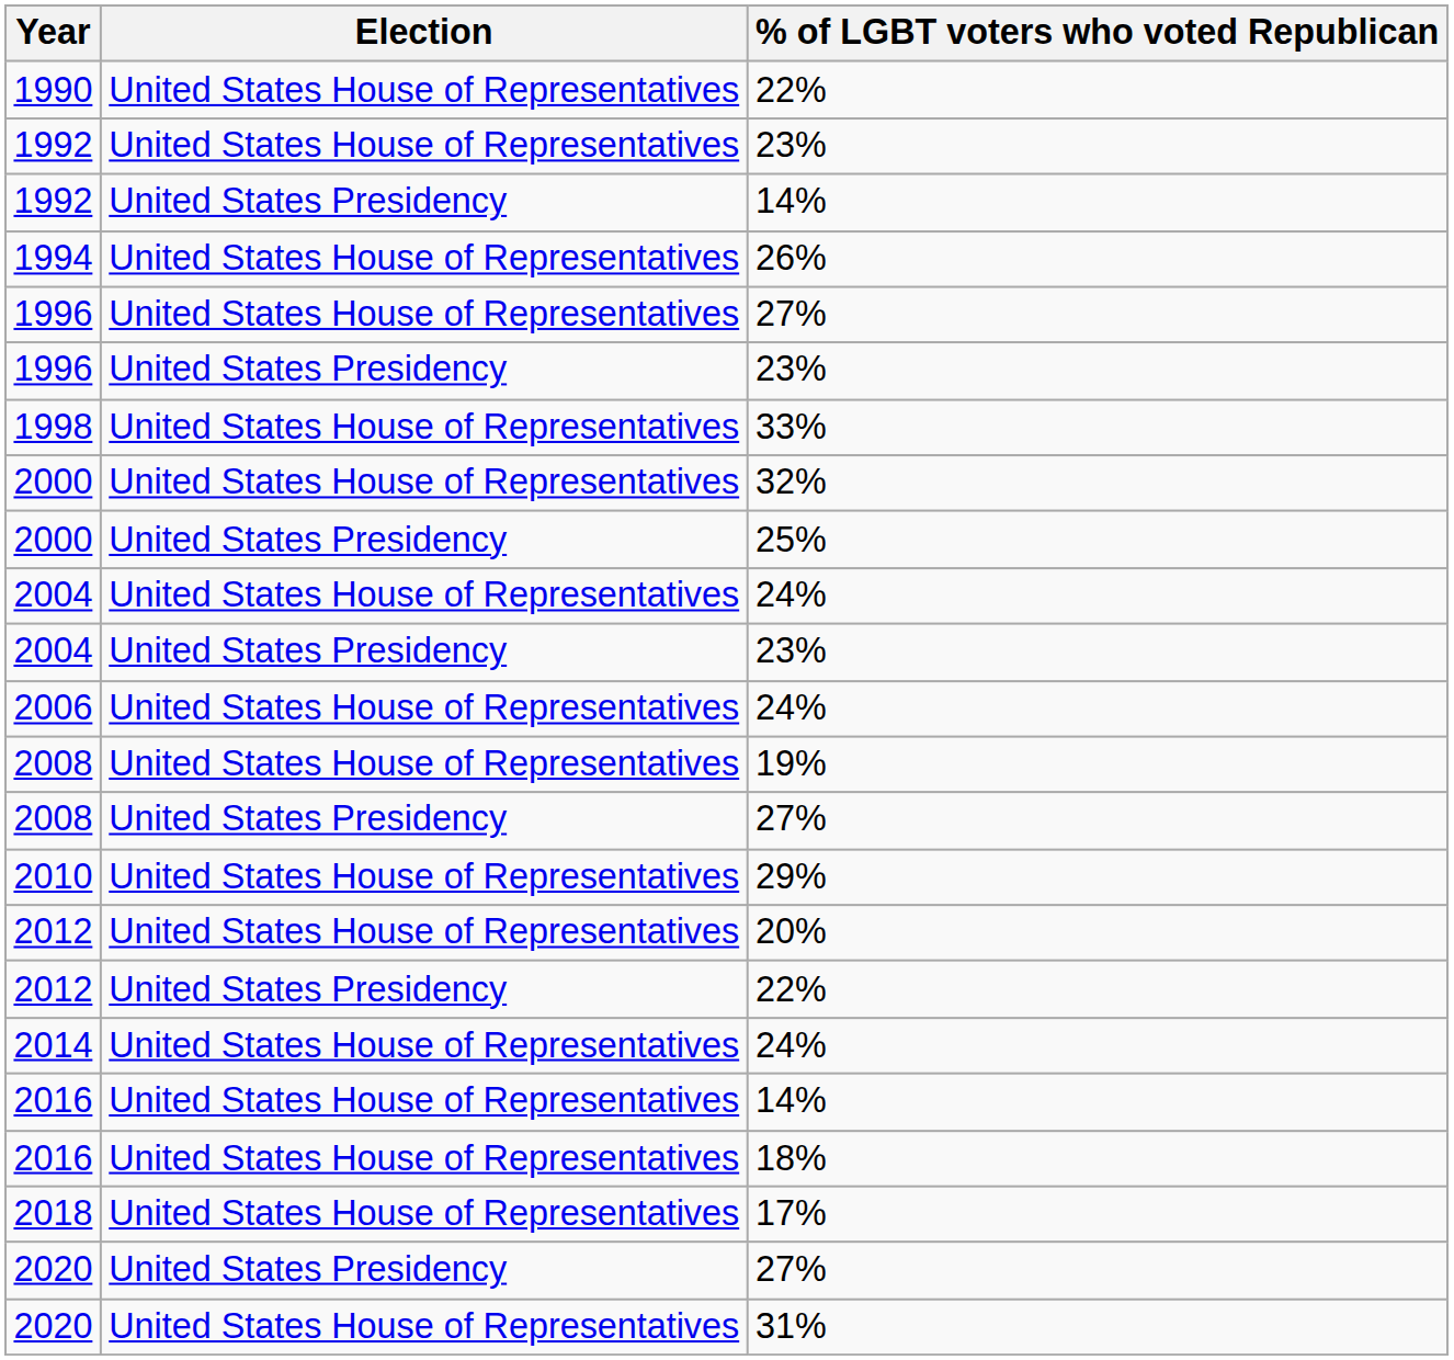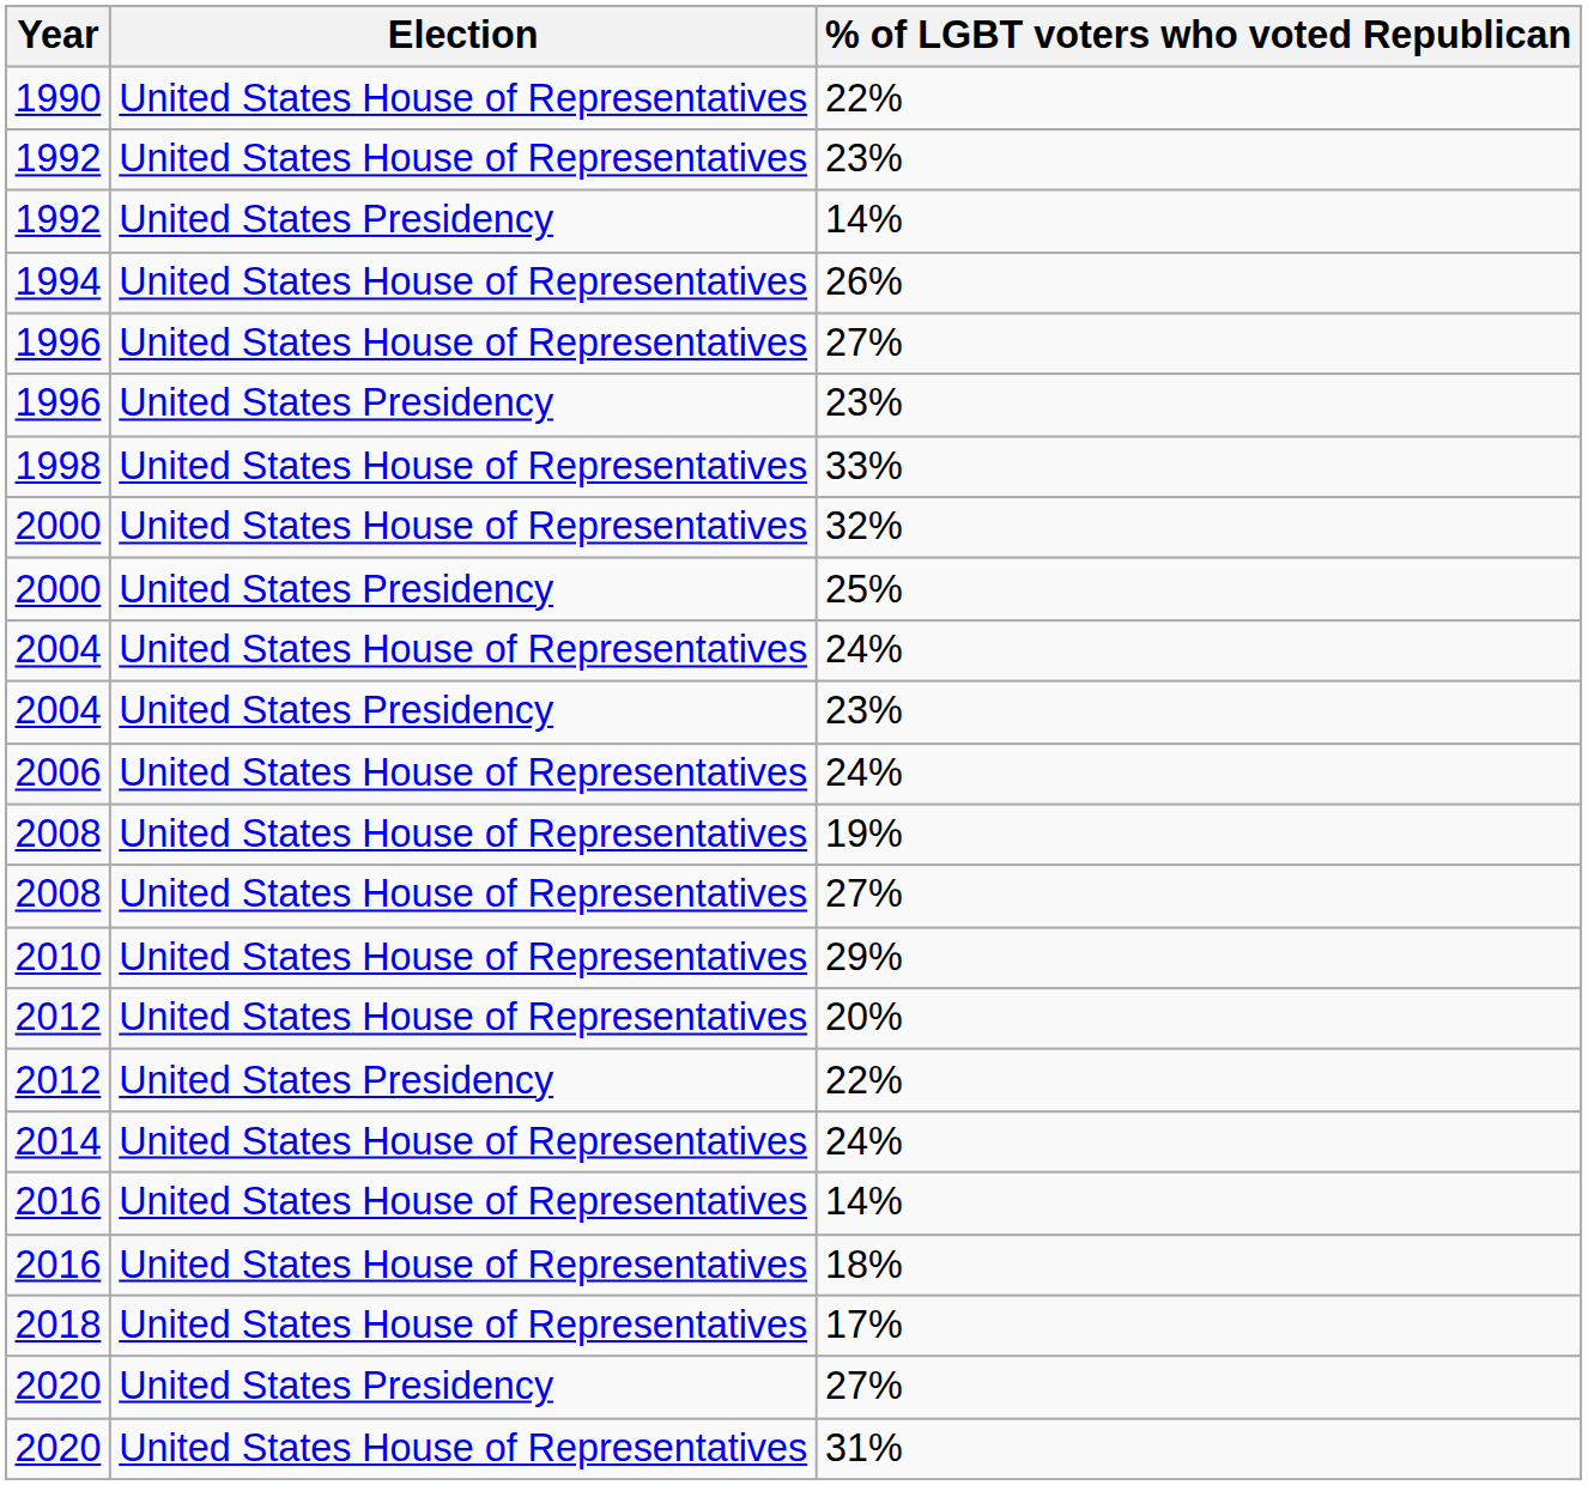2008 / 27% | Election: United States Presidency -> United States House of Representatives
